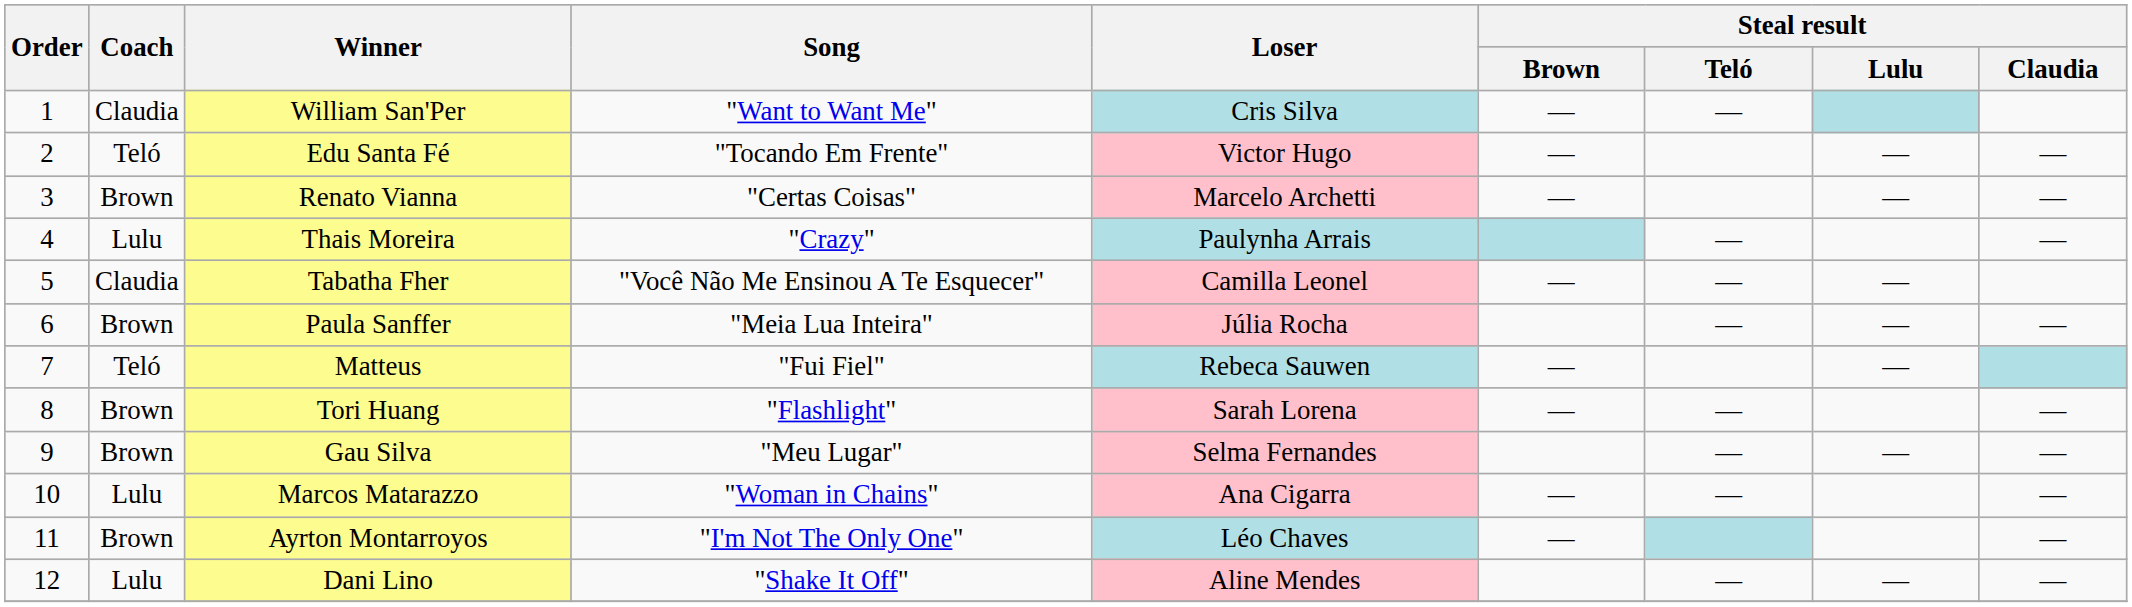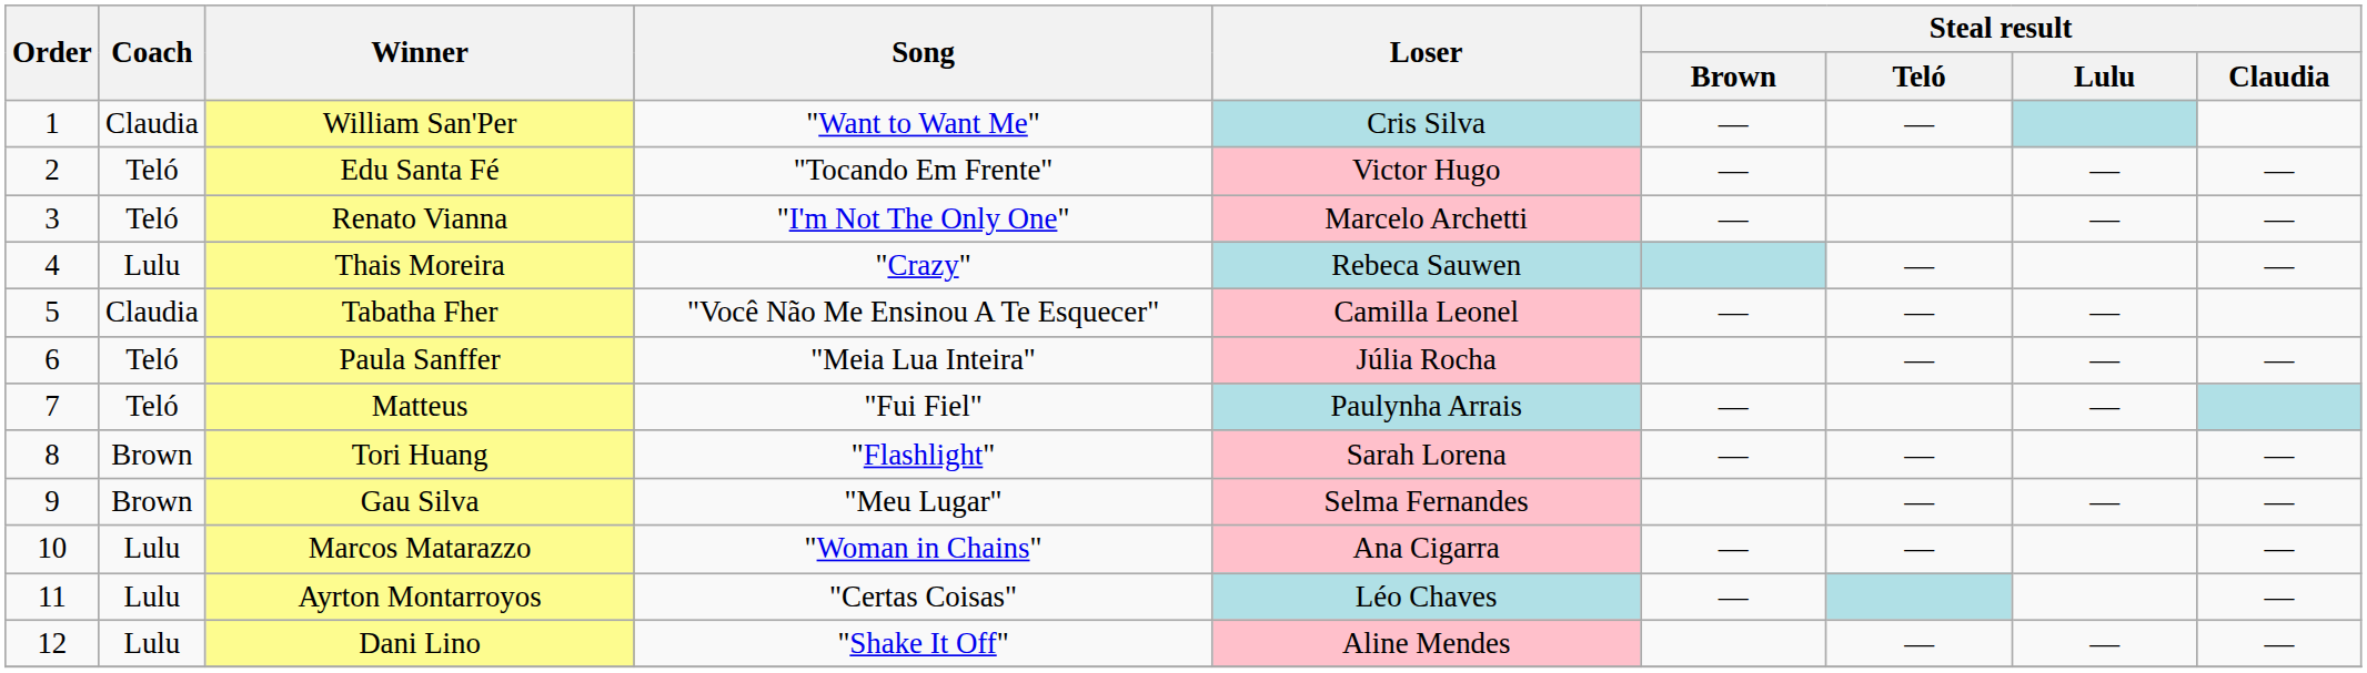Renato Vianna | Coach: Brown -> Teló
Renato Vianna | Song: "Certas Coisas" -> "I'm Not The Only One"
Thais Moreira | Loser: Paulynha Arrais -> Rebeca Sauwen
Paula Sanffer | Coach: Brown -> Teló
Matteus | Loser: Rebeca Sauwen -> Paulynha Arrais
Ayrton Montarroyos | Coach: Brown -> Lulu
Ayrton Montarroyos | Song: "I'm Not The Only One" -> "Certas Coisas"
